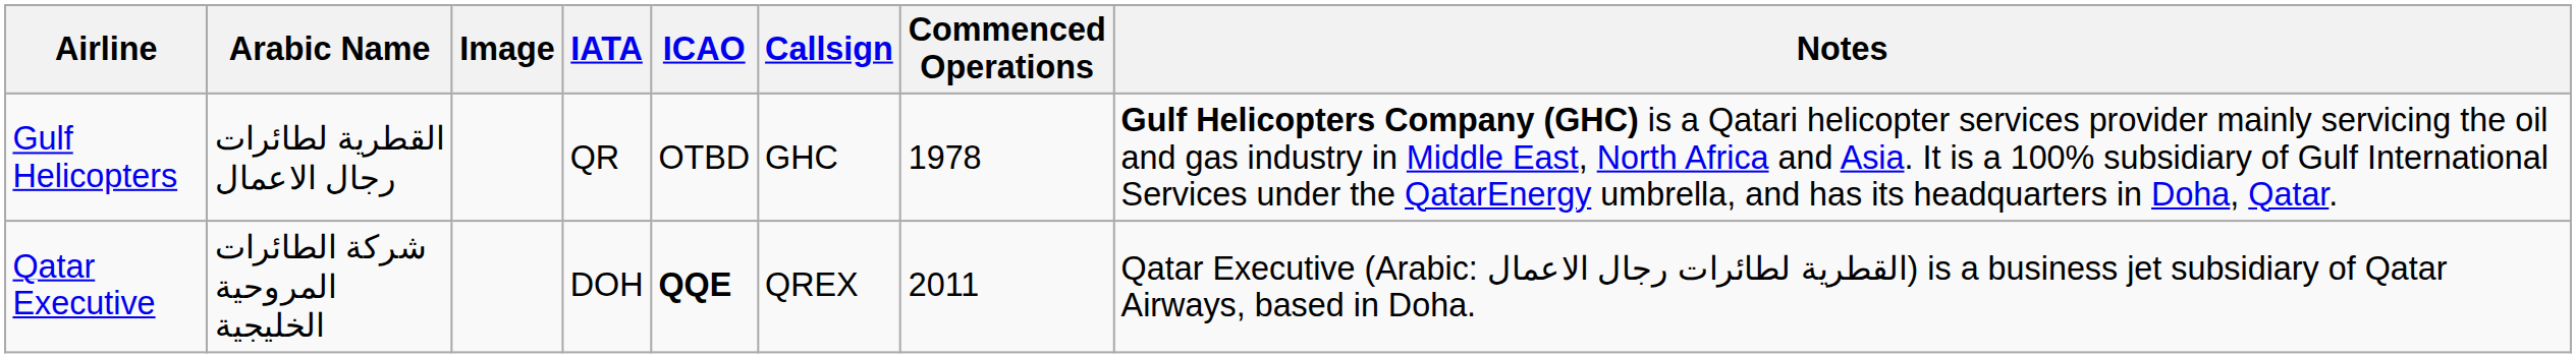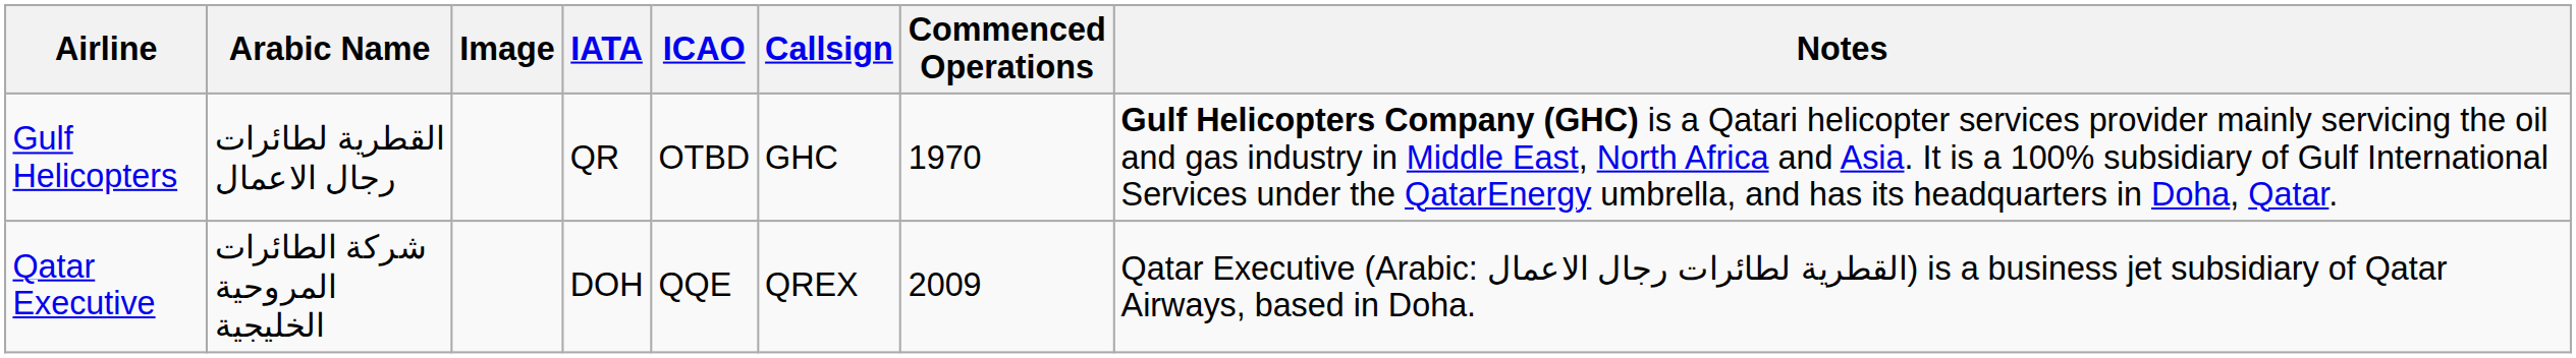Gulf Helicopters | Commenced Operations: 1978 -> 1970
Qatar Executive | ICAO: bold -> normal
Qatar Executive | Commenced Operations: 2011 -> 2009
